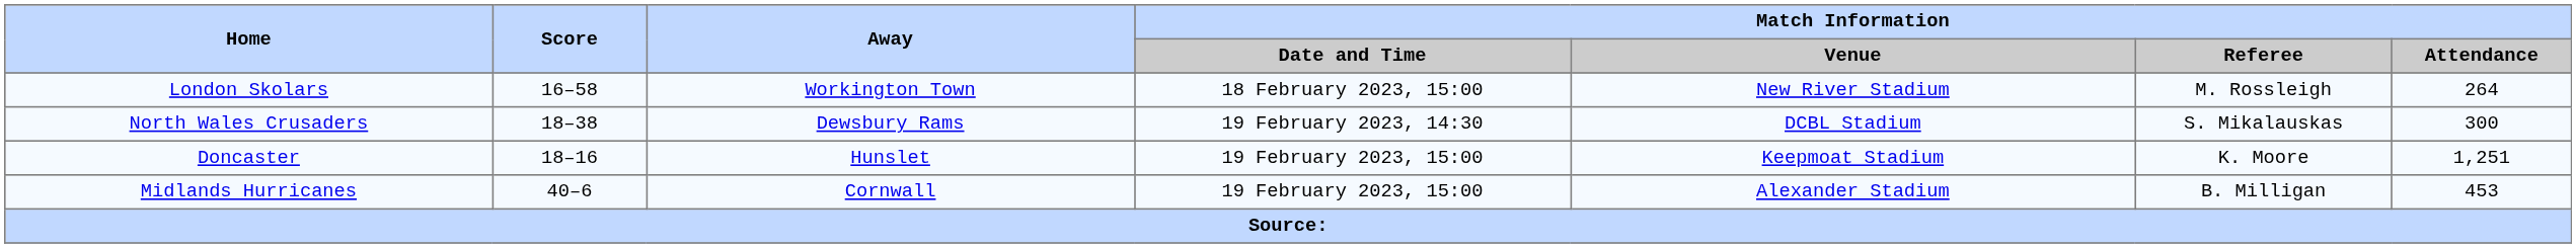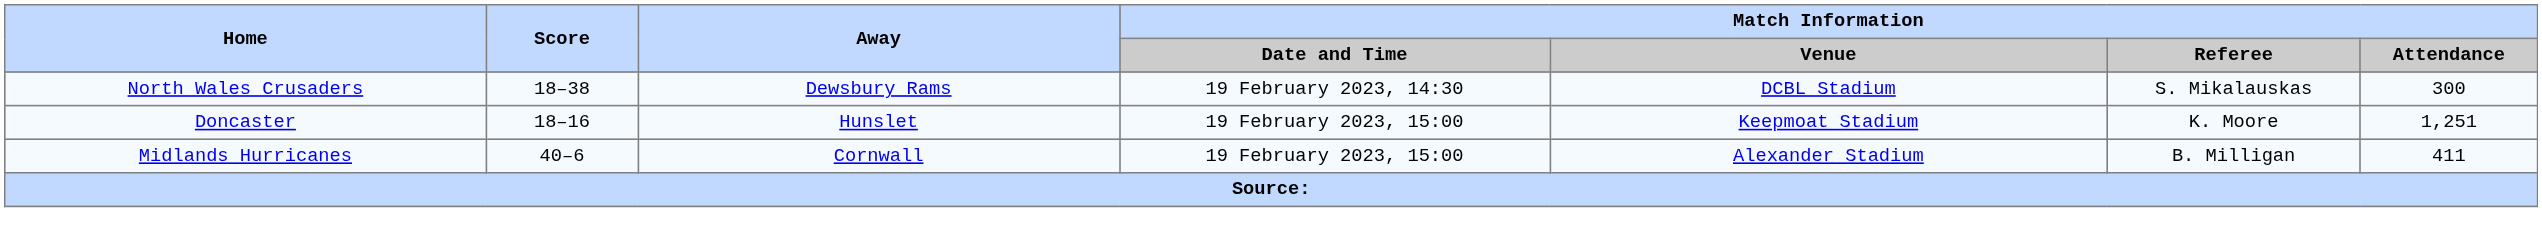- row: London Skolars | 16–58 | Workington Town | 18 February 2023, 15:00 | New River Stadium | M. Rossleigh | 264
Midlands Hurricanes | Match Information / Attendance: 453 -> 411
